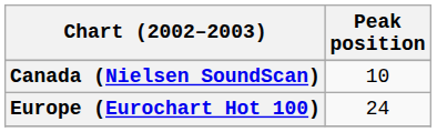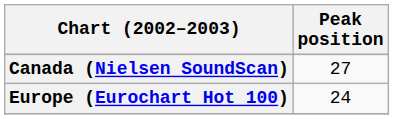Canada (Nielsen SoundScan) | Peak position: 10 -> 27
